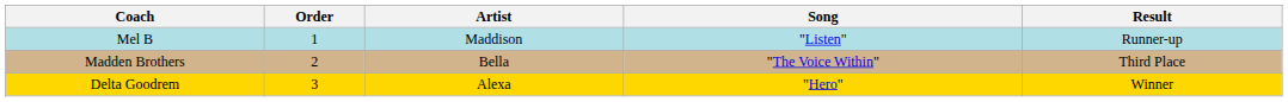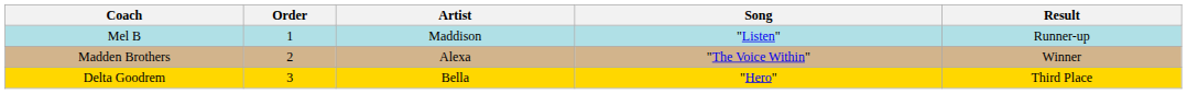Madden Brothers | Artist: Bella -> Alexa
Madden Brothers | Result: Third Place -> Winner
Delta Goodrem | Artist: Alexa -> Bella
Delta Goodrem | Result: Winner -> Third Place
